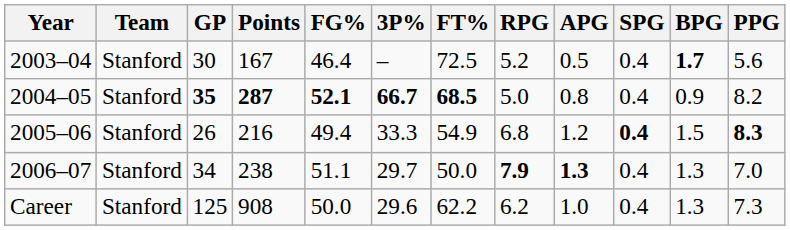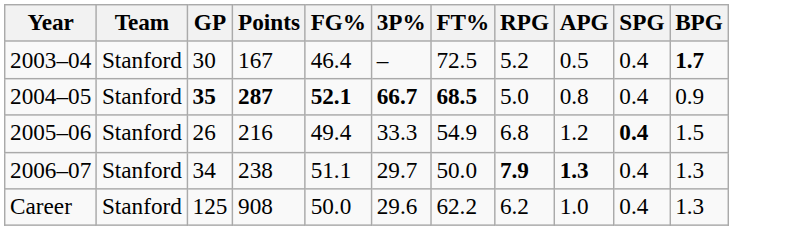- column: PPG | 5.6 | 8.2 | 8.3 | 7.0 | 7.3
